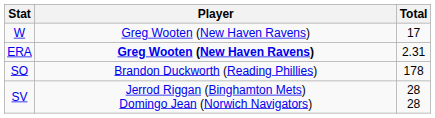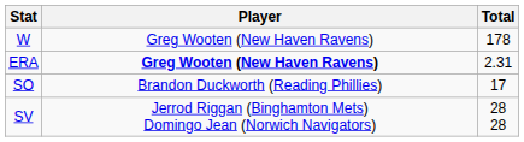W | Total: 17 -> 178
SO | Total: 178 -> 17
